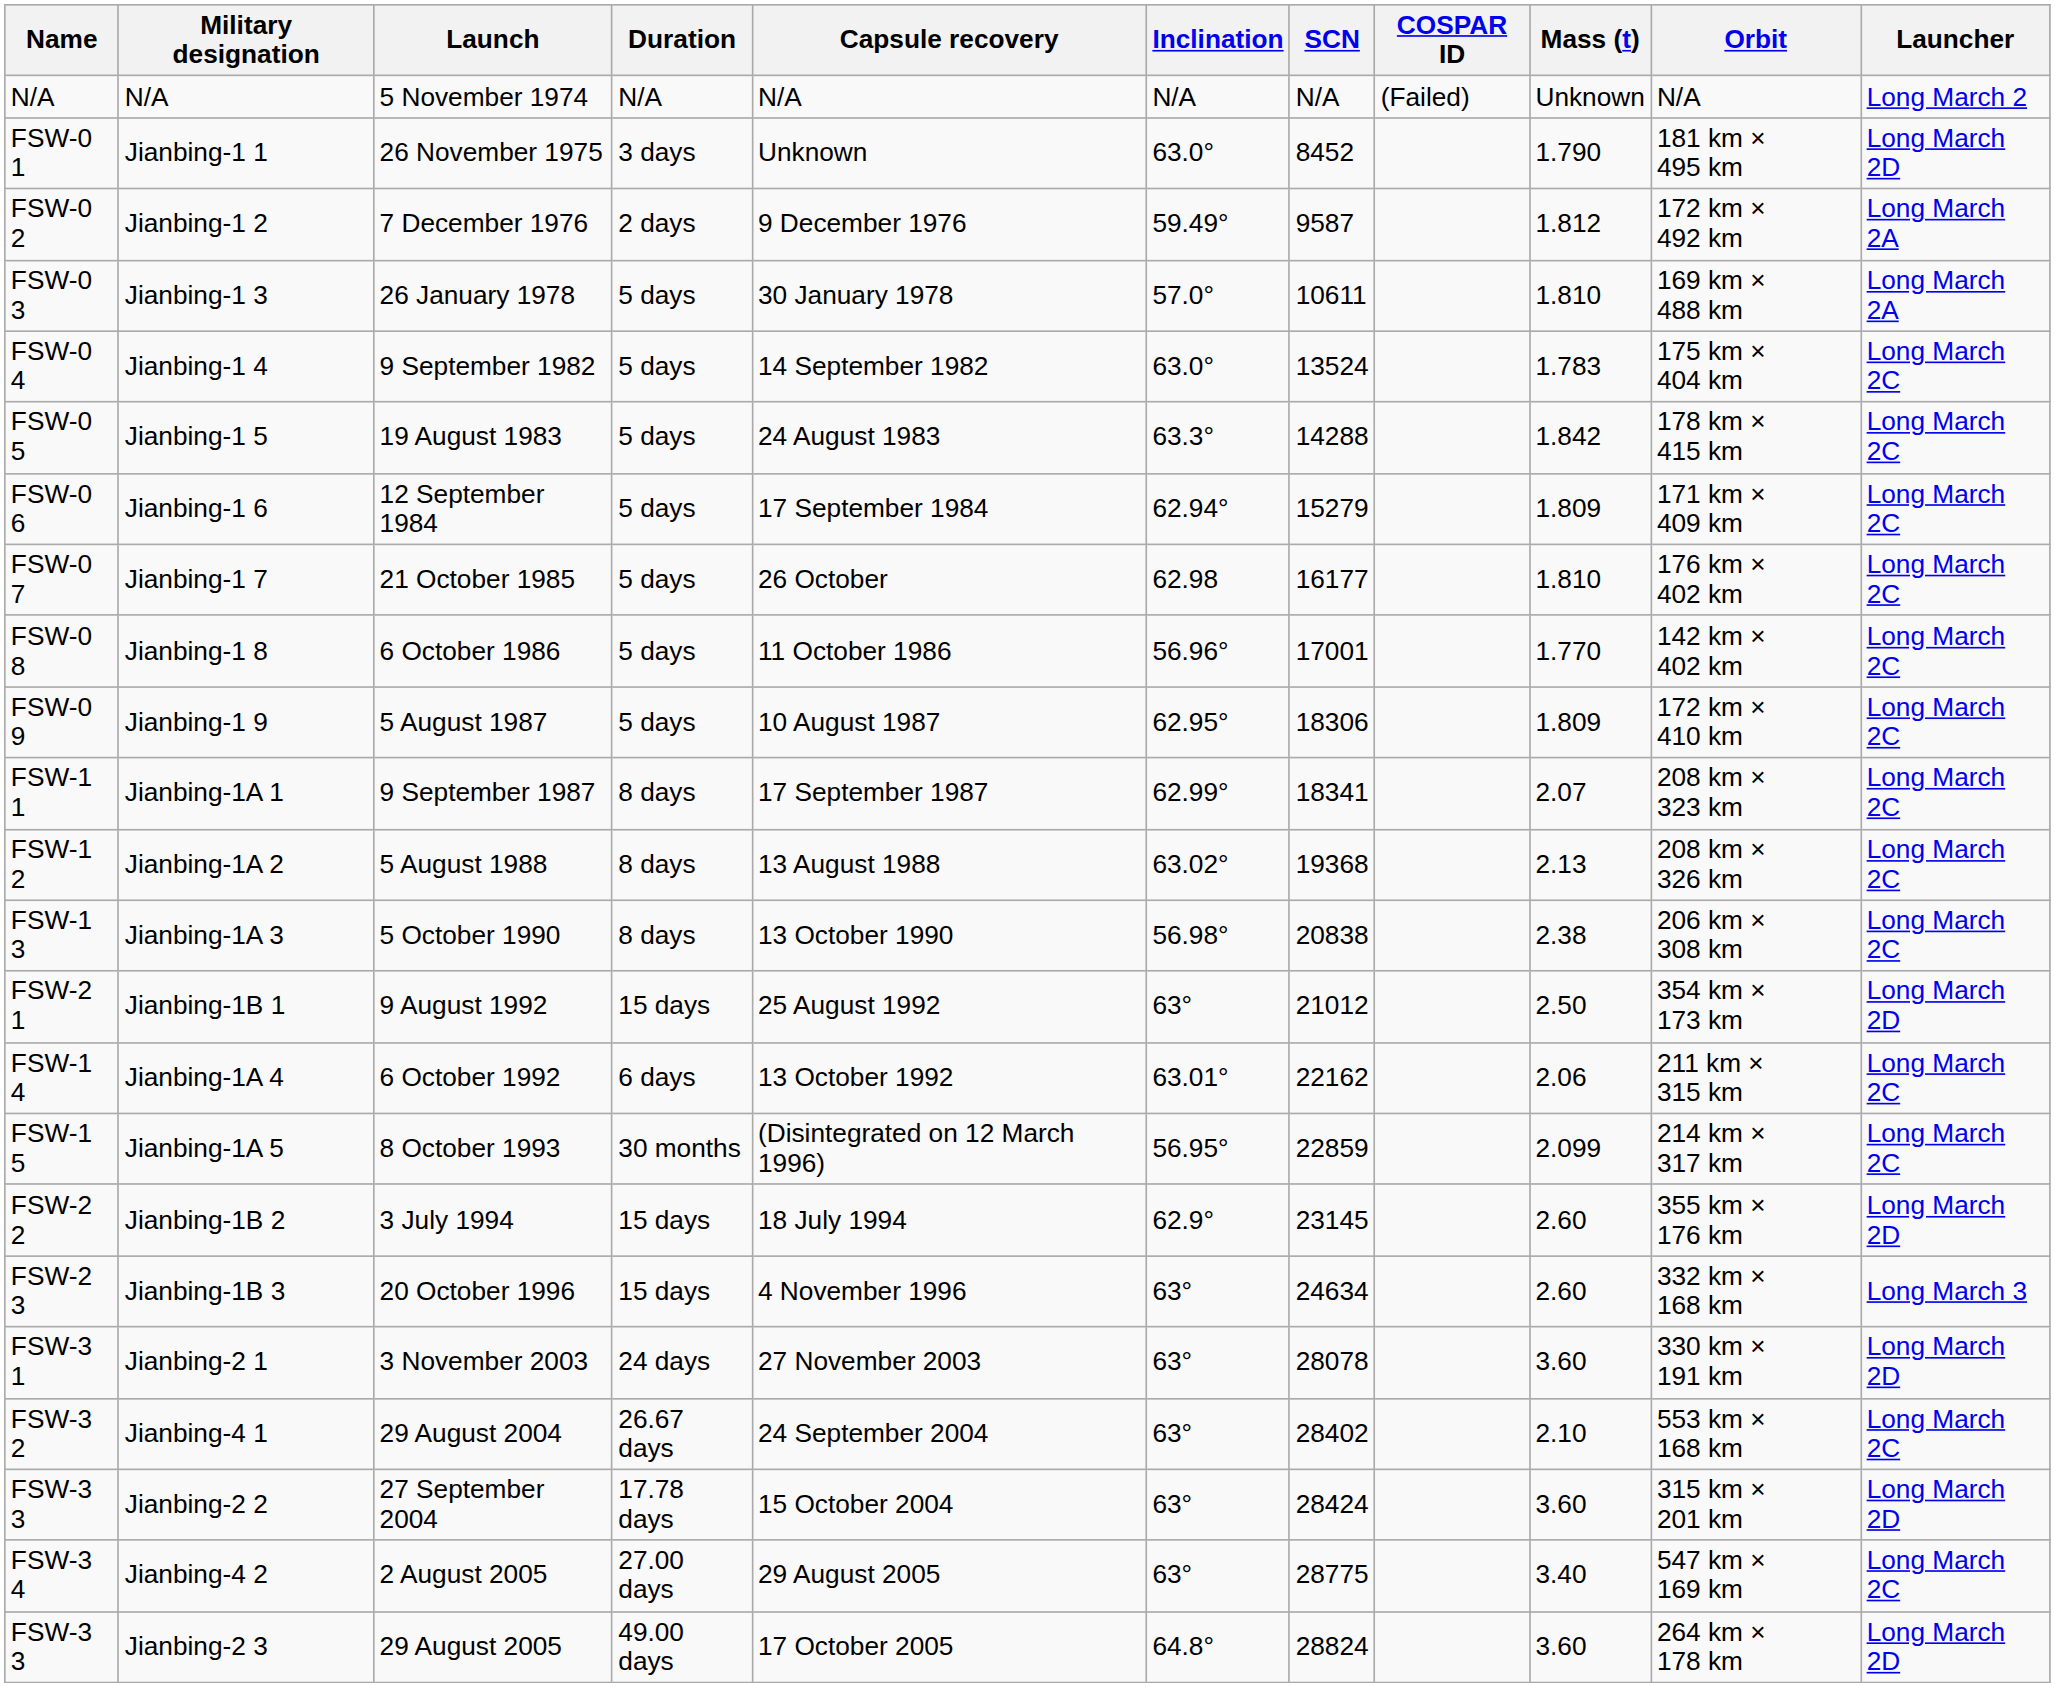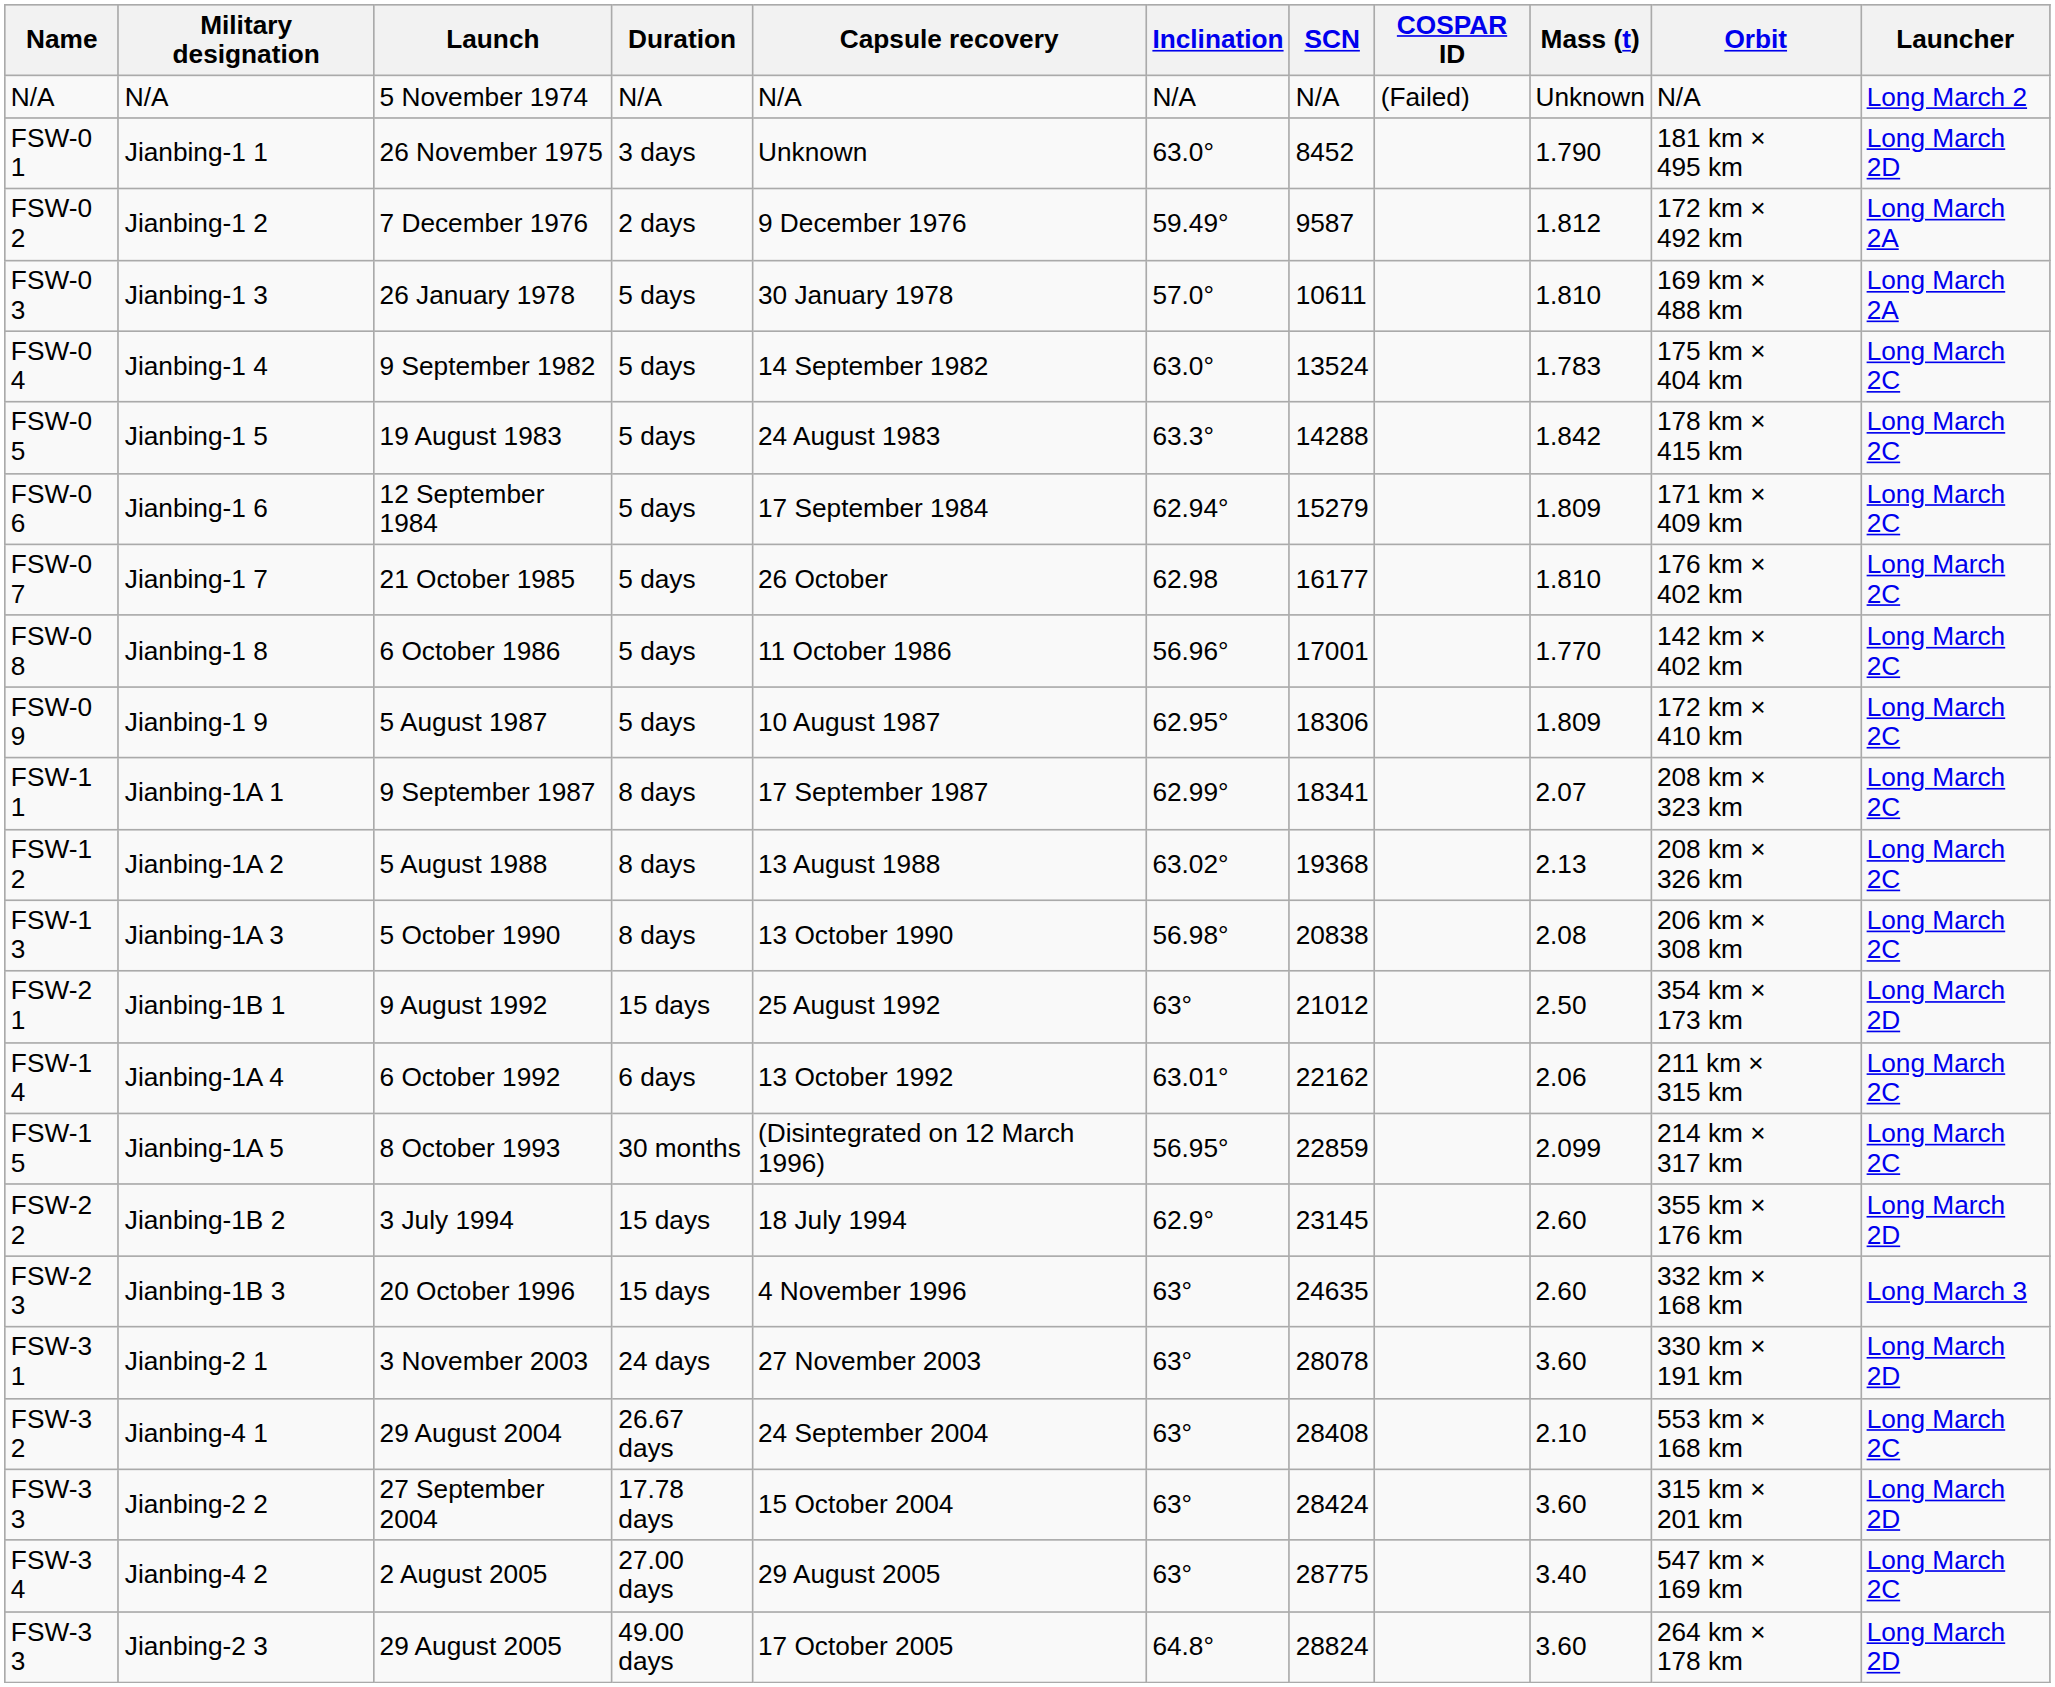Jianbing-1A 3 | Mass (t): 2.38 -> 2.08
Jianbing-1B 3 | SCN: 24634 -> 24635
Jianbing-4 1 | SCN: 28402 -> 28408
